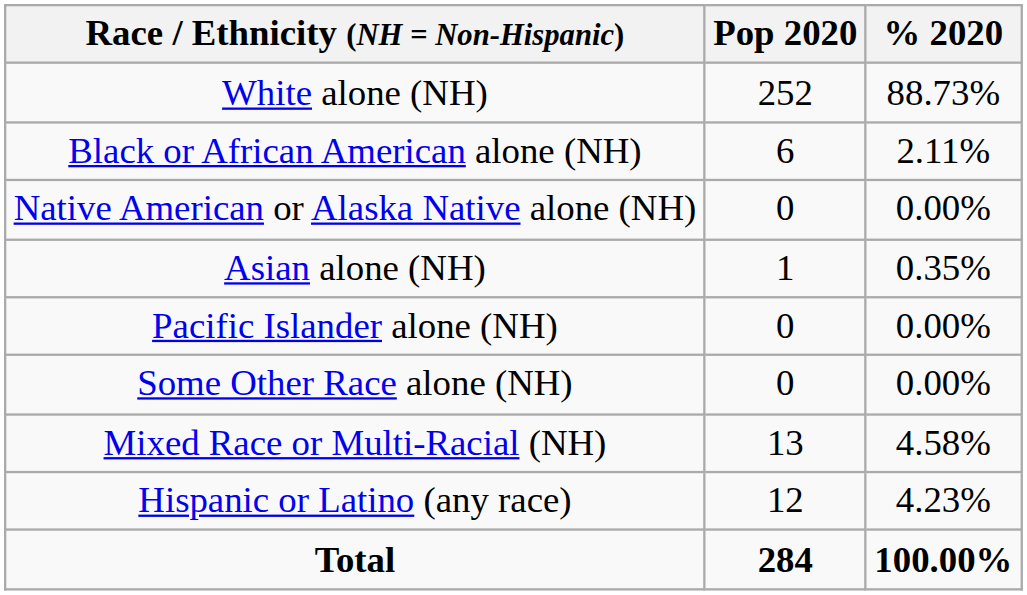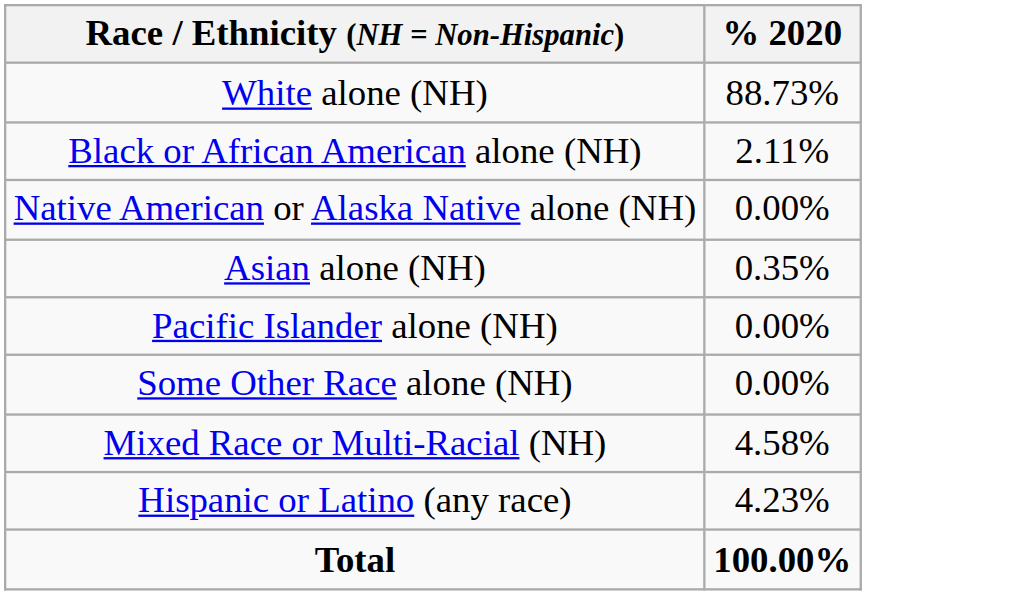- column: Pop 2020 | 252 | 6 | 0 | 1 | 0 | 0 | 13 | 12 | 284
